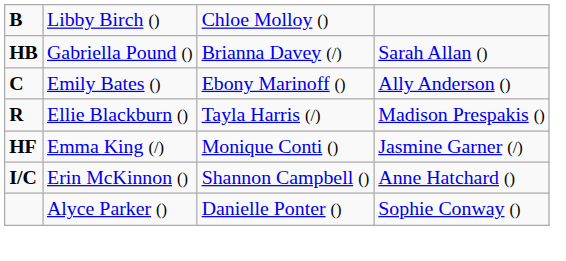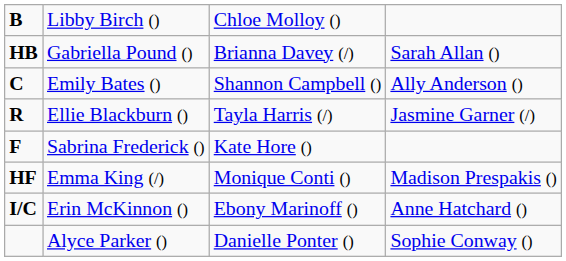Emily Bates () | column 3: Ebony Marinoff () -> Shannon Campbell ()
Ellie Blackburn () | column 4: Madison Prespakis () -> Jasmine Garner (/)
+ row: F | Sabrina Frederick () | Kate Hore ()
Emma King (/) | column 4: Jasmine Garner (/) -> Madison Prespakis ()
Erin McKinnon () | column 3: Shannon Campbell () -> Ebony Marinoff ()
